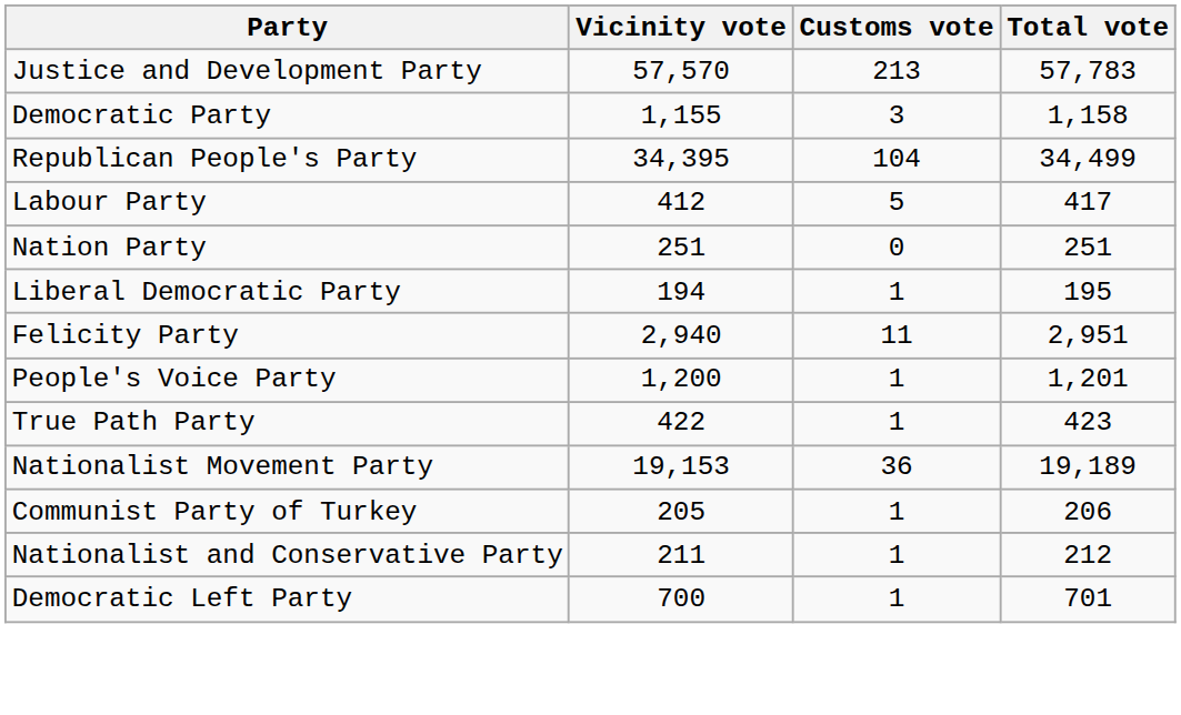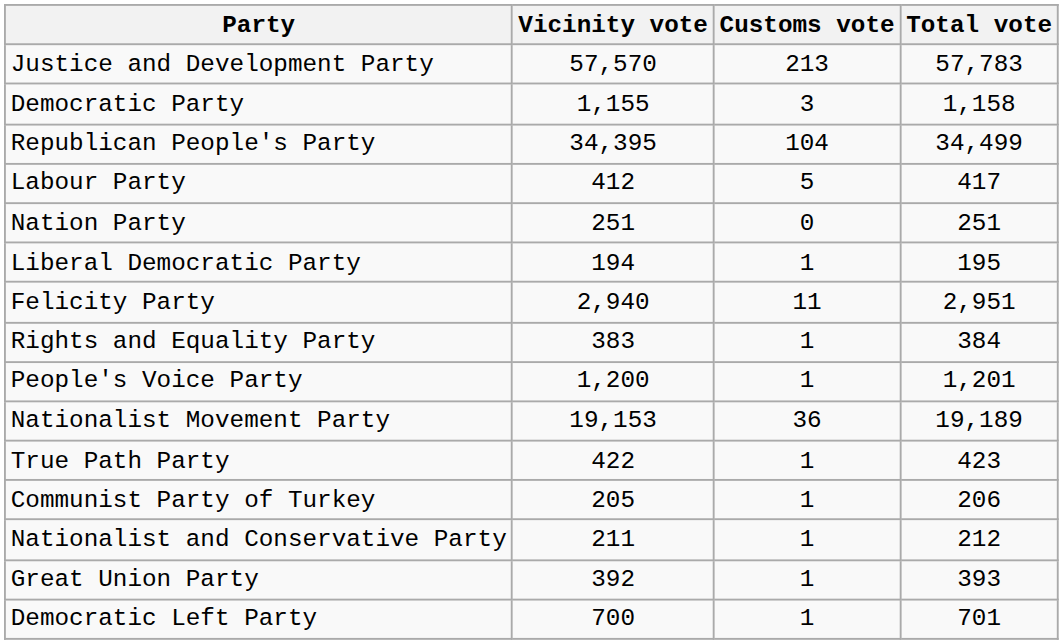+ row: Rights and Equality Party | 383 | 1 | 384
rows swapped: Nationalist Movement Party <-> True Path Party
+ row: Great Union Party | 392 | 1 | 393
